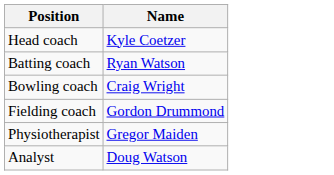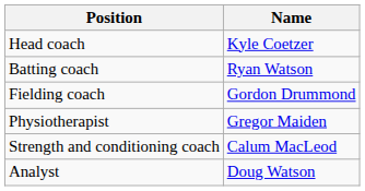- row: Bowling coach | Craig Wright
+ row: Strength and conditioning coach | Calum MacLeod
